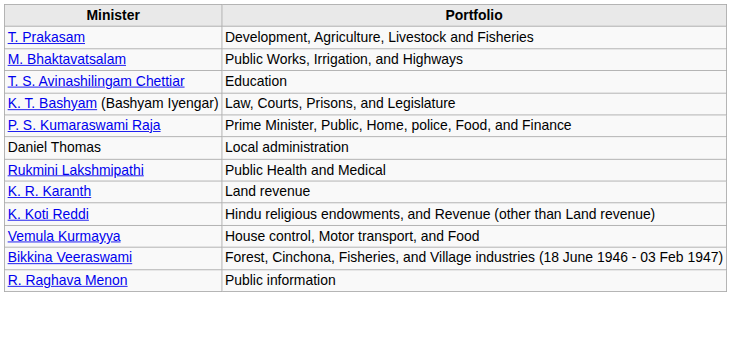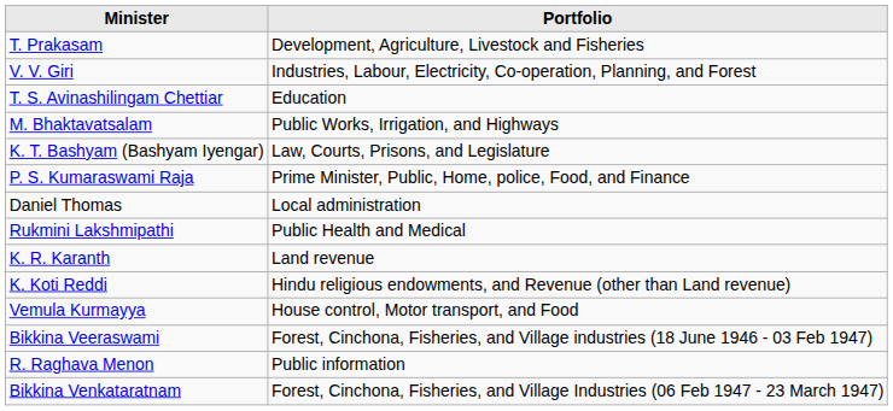+ row: V. V. Giri | Industries, Labour, Electricity, Co-operation, Planning, and Forest
rows swapped: M. Bhaktavatsalam <-> T. S. Avinashilingam Chettiar
+ row: Bikkina Venkataratnam | Forest, Cinchona, Fisheries, and Village Industries (06 Feb 1947 - 23 March 1947)
